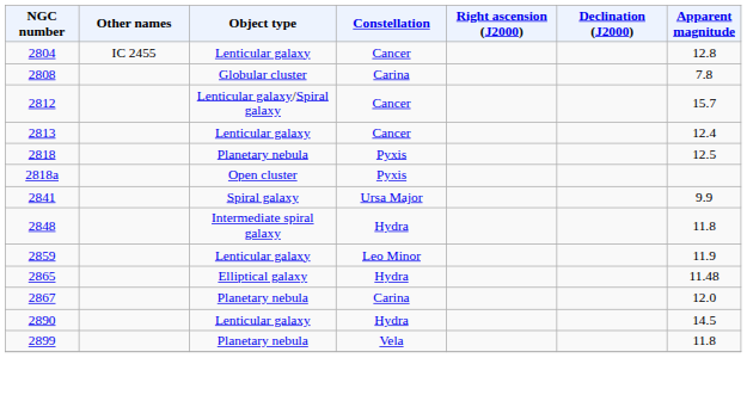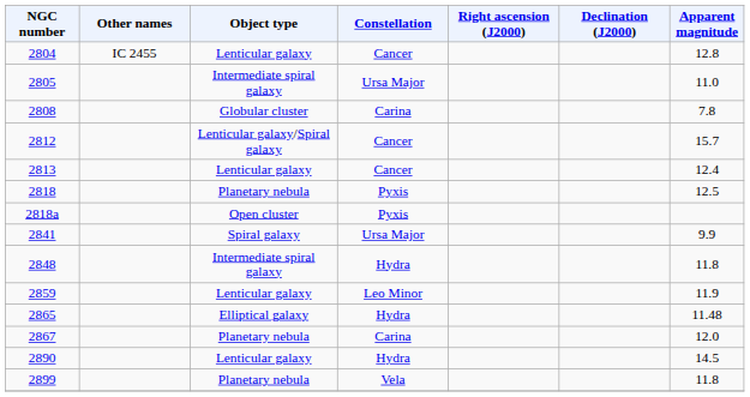+ row: 2805 | Intermediate spiral galaxy | Ursa Major | 11.0
